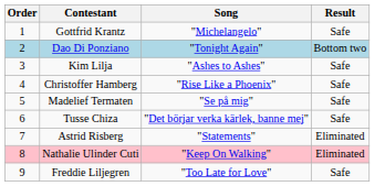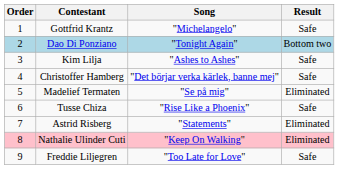Christoffer Hamberg | Song: "Rise Like a Phoenix" -> "Det börjar verka kärlek, banne mej"
Madelief Termaten | Result: Safe -> Eliminated
Tusse Chiza | Song: "Det börjar verka kärlek, banne mej" -> "Rise Like a Phoenix"
